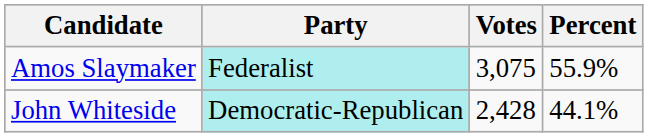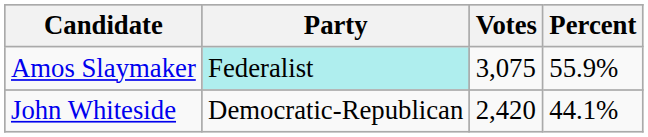John Whiteside | Party: paleturquoise background -> no background
John Whiteside | Votes: 2,428 -> 2,420
